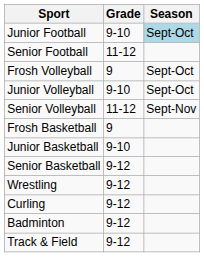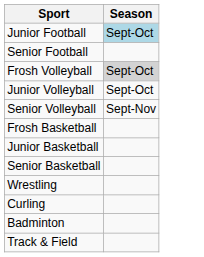- column: Grade | 9-10 | 11-12 | 9 | 9-10 | 11-12 | 9 | 9-10 | 9-12 | 9-12 | 9-12 | 9-12 | 9-12
Frosh Volleyball | Season: no background -> lightgrey background
